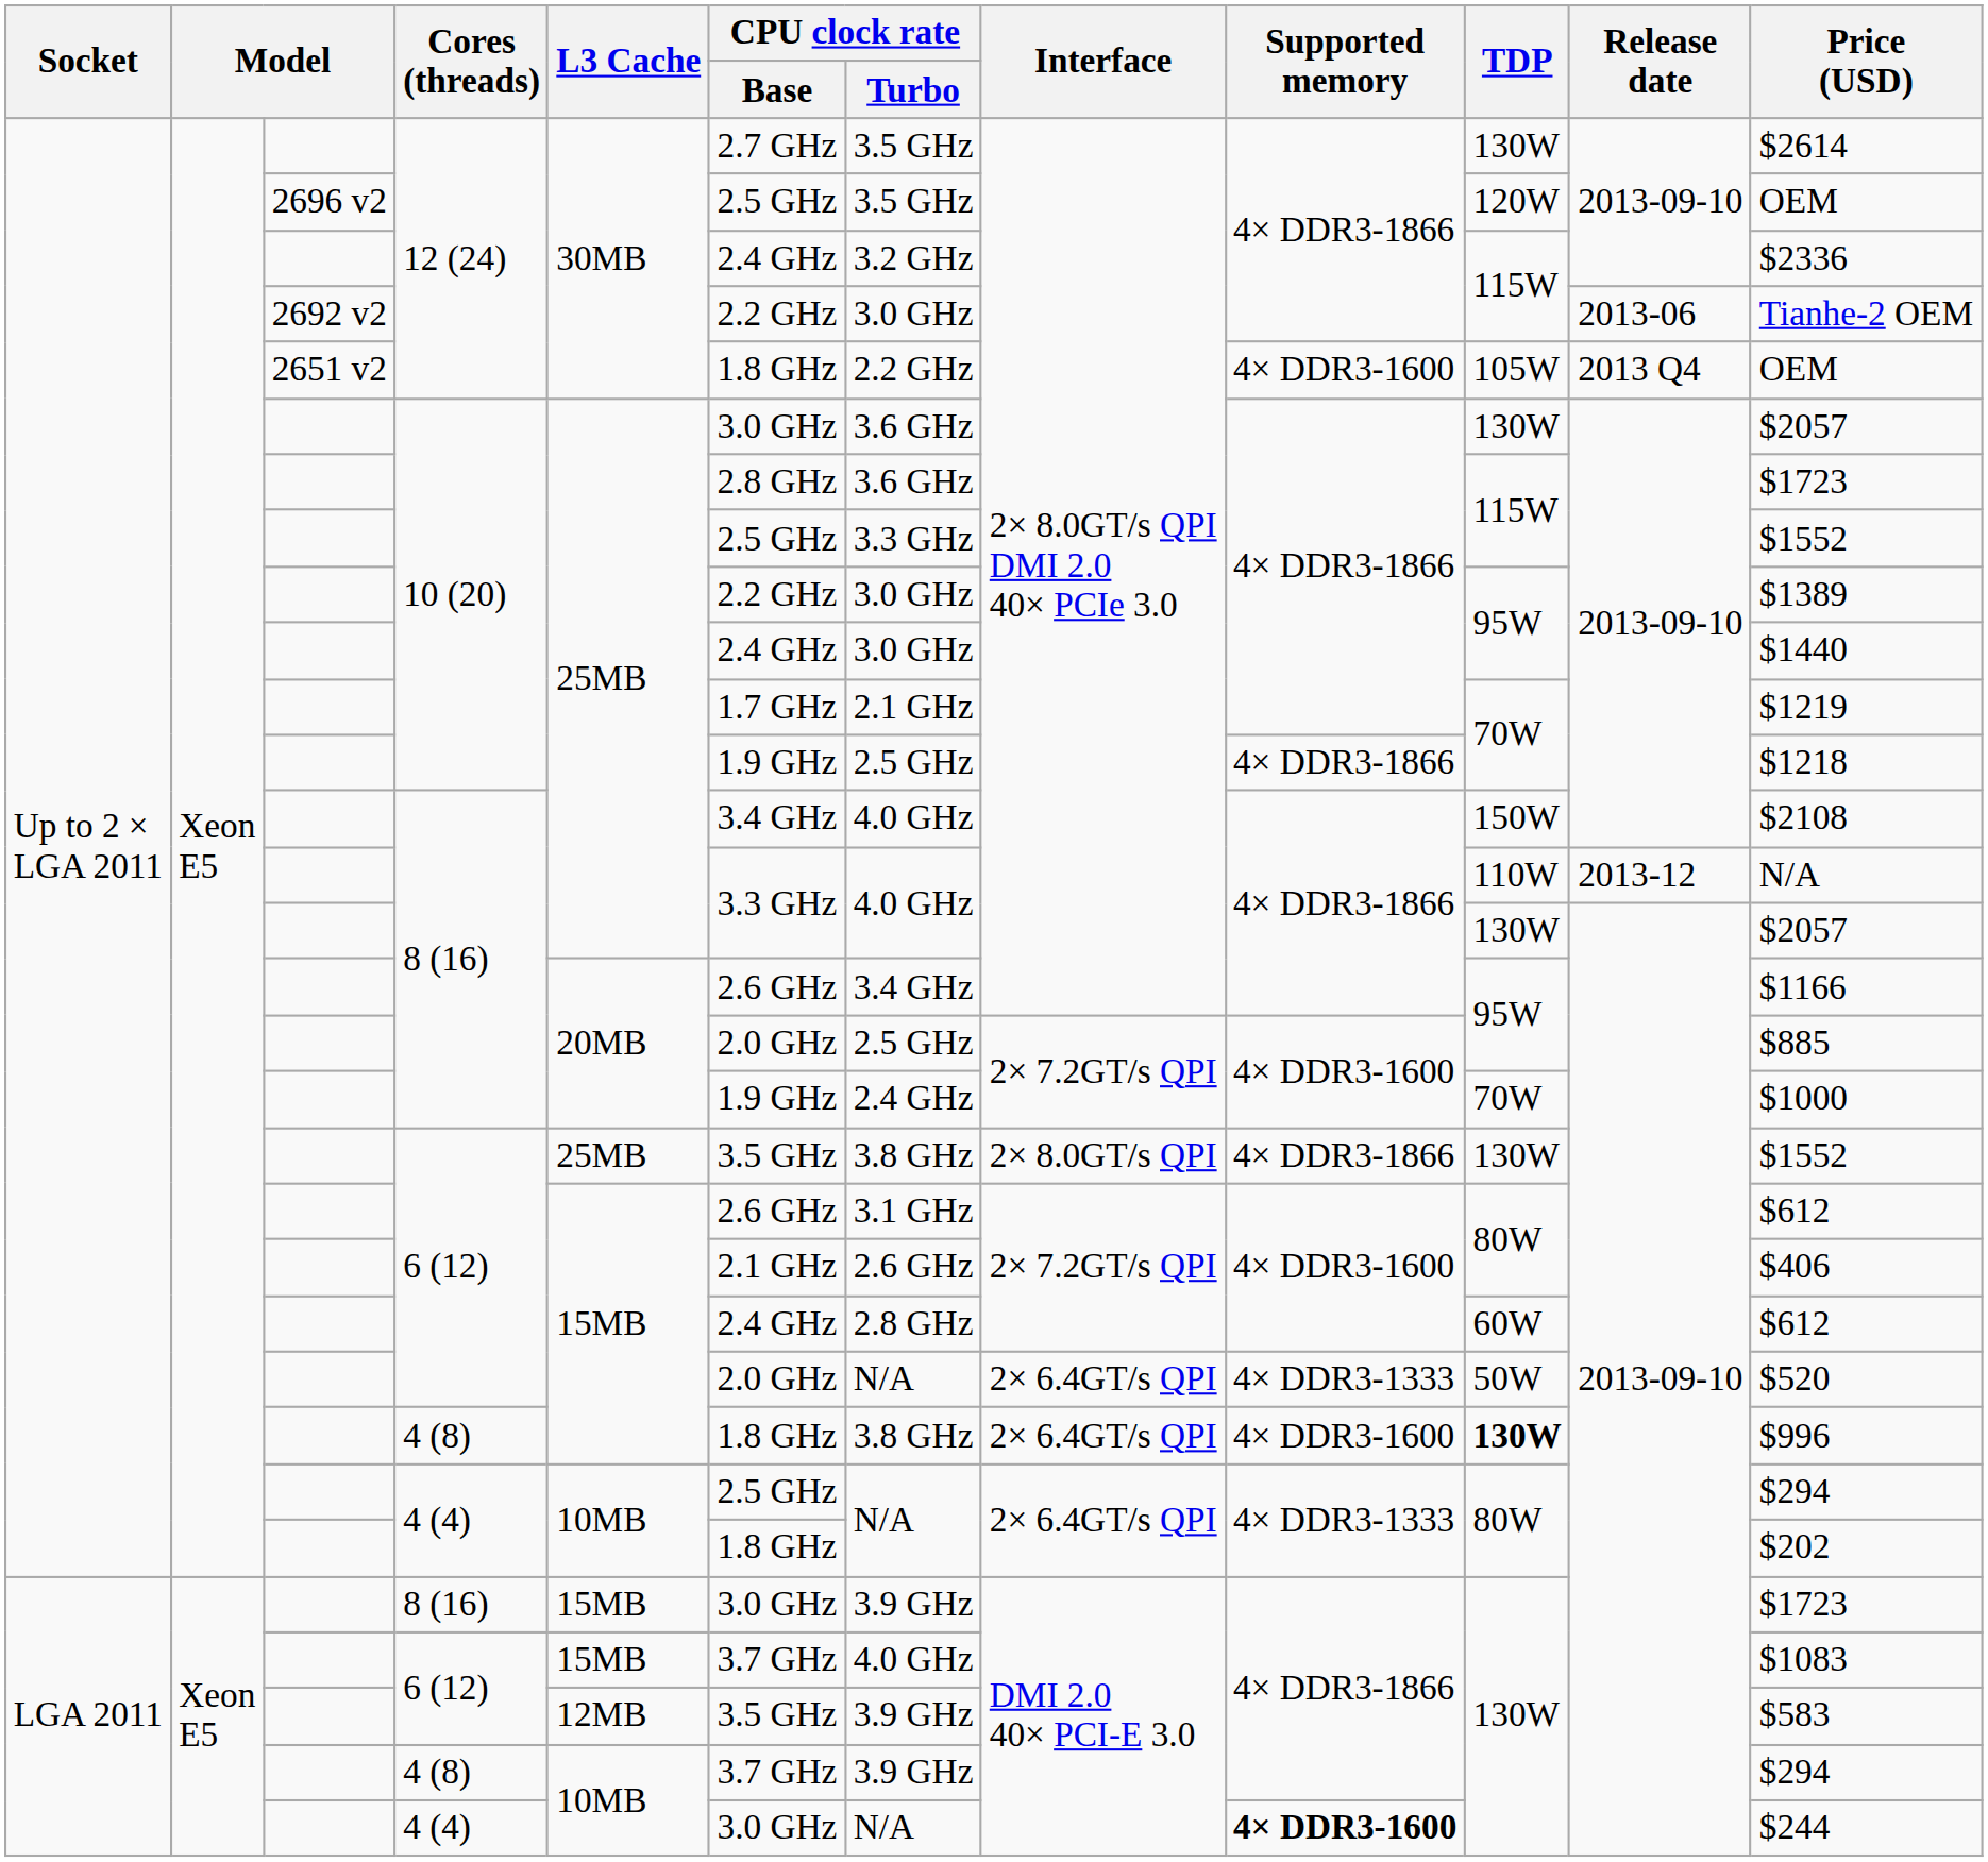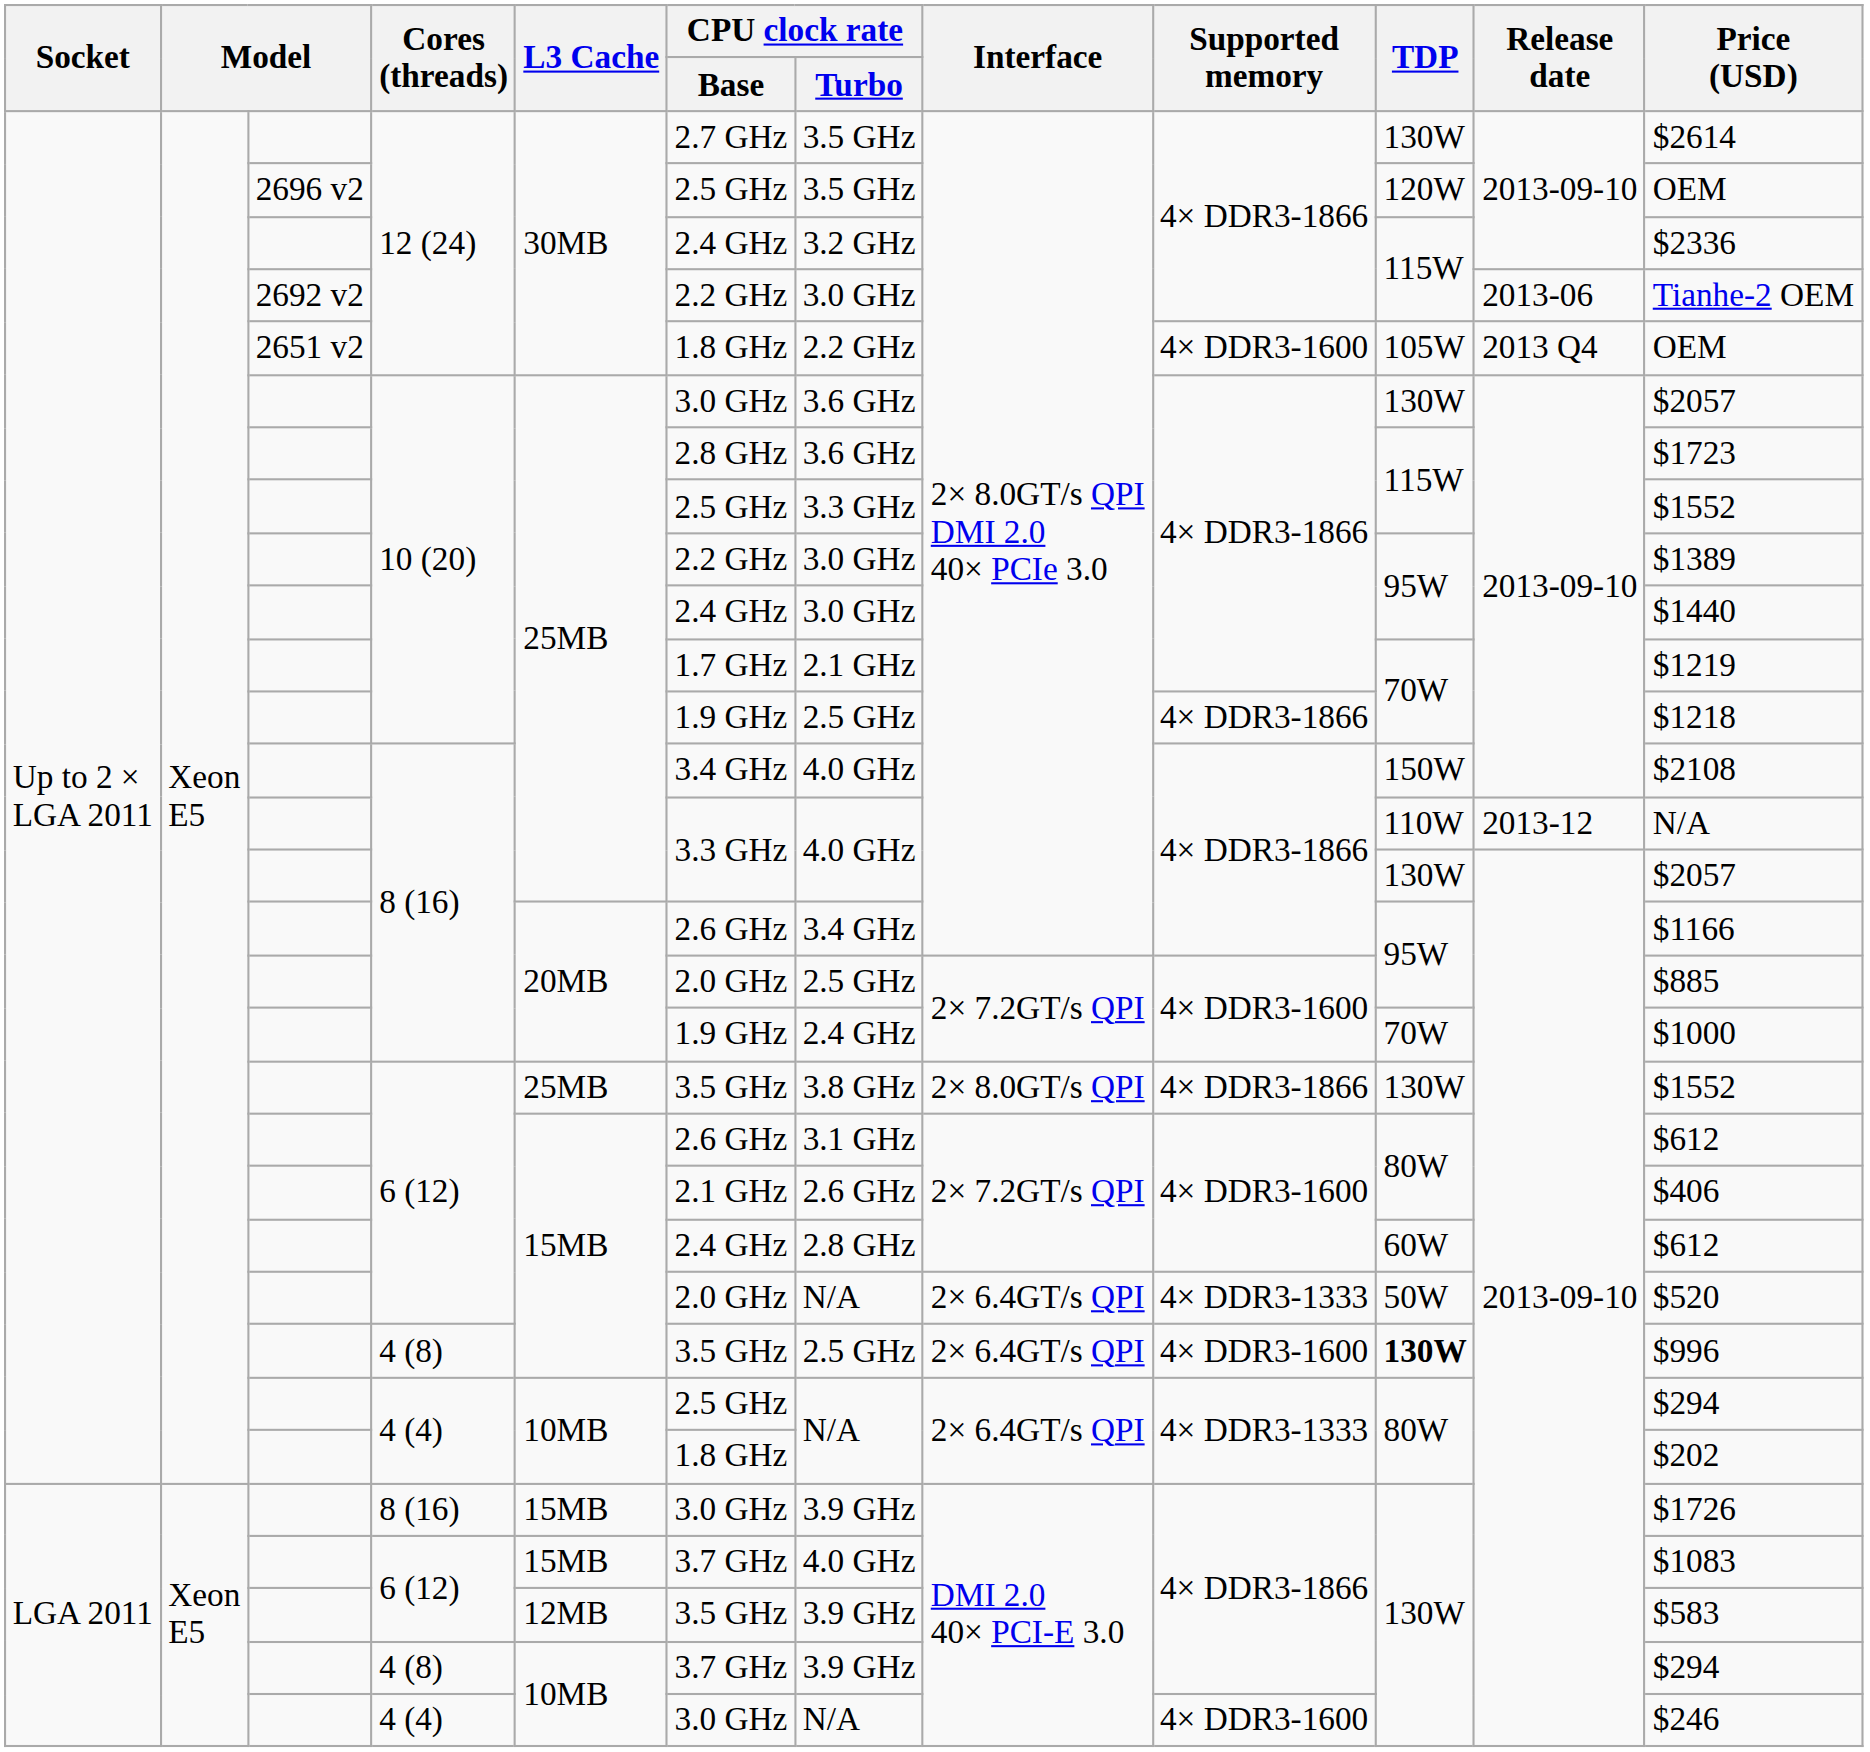Up to 2 × LGA 2011 / 4 (8) | CPU clock rate / Base: 1.8 GHz -> 3.5 GHz
Up to 2 × LGA 2011 / 4 (8) | CPU clock rate / Turbo: 3.8 GHz -> 2.5 GHz
LGA 2011 / 8 (16) | Price (USD): $1723 -> $1726
LGA 2011 / 4 (4) | Supported memory: bold -> normal
LGA 2011 / 4 (4) | Price (USD): $244 -> $246
